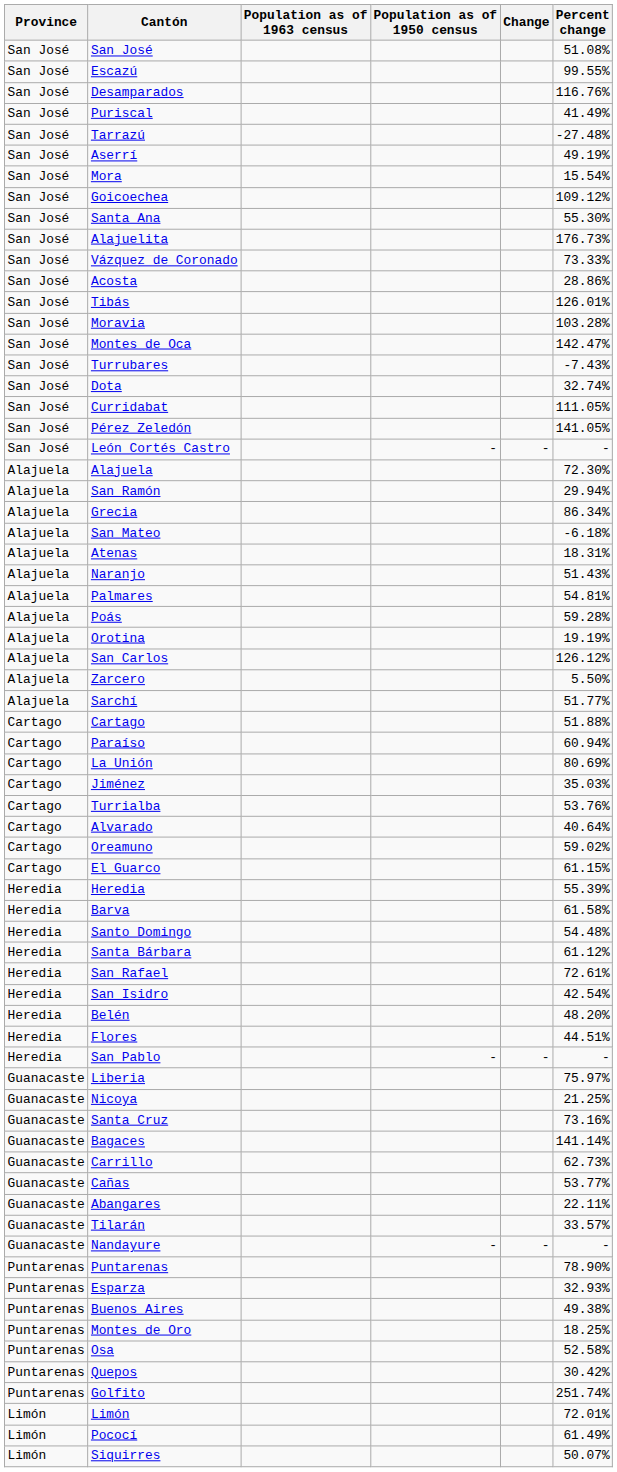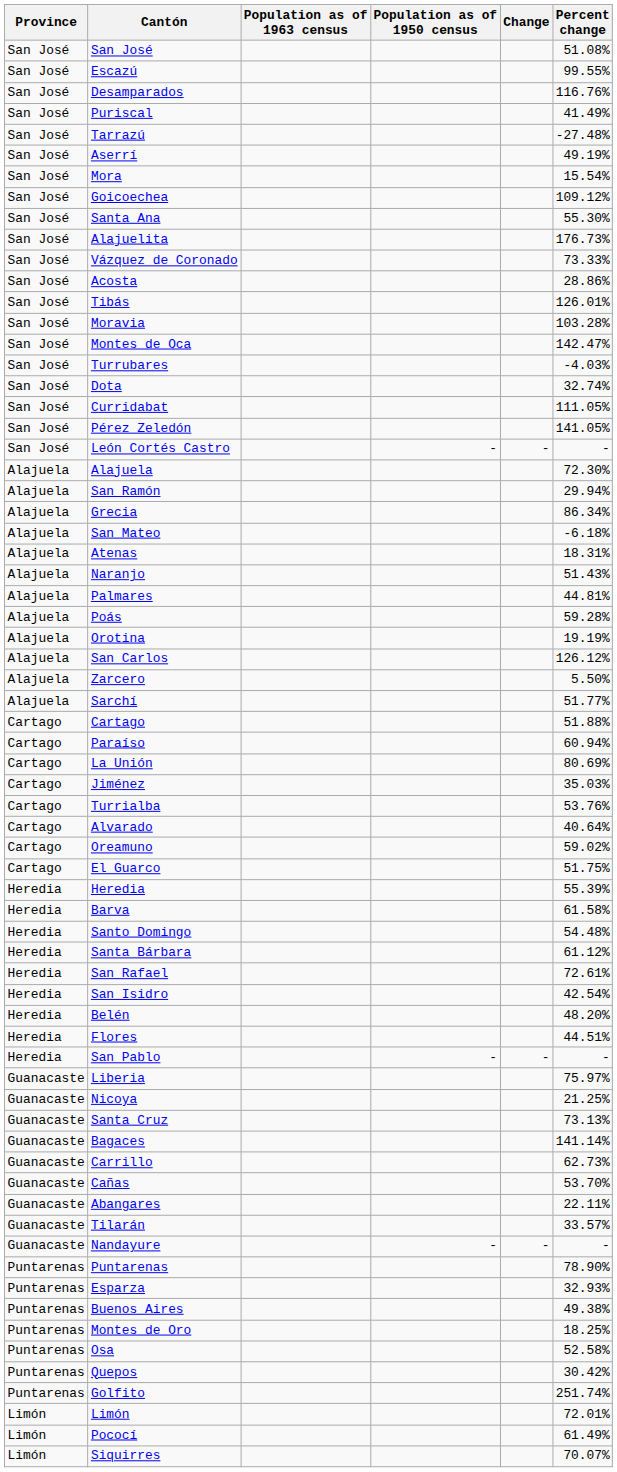Turrubares | Percent change: -7.43% -> -4.03%
Palmares | Percent change: 54.81% -> 44.81%
El Guarco | Percent change: 61.15% -> 51.75%
Santa Cruz | Percent change: 73.16% -> 73.13%
Cañas | Percent change: 53.77% -> 53.70%
Siquirres | Percent change: 50.07% -> 70.07%
